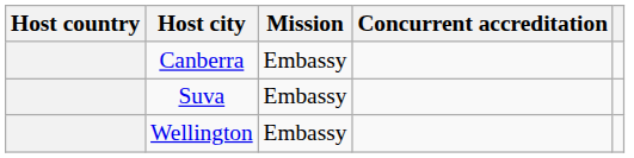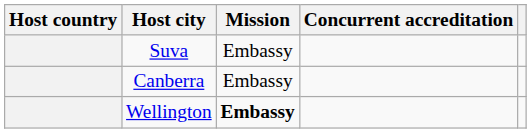rows swapped: Canberra <-> Suva
Wellington | Mission: normal -> bold
